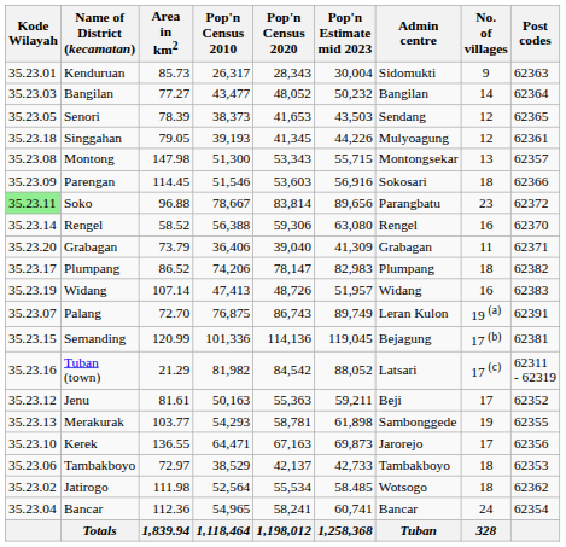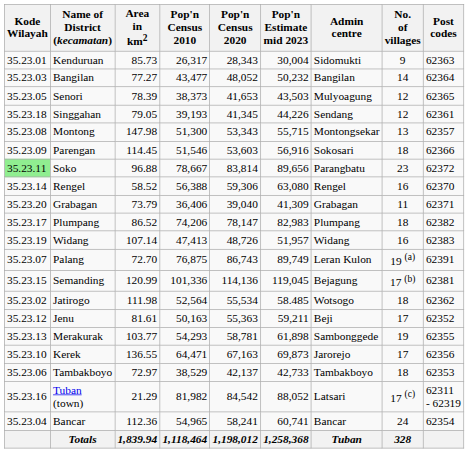Senori | Admin centre: Sendang -> Mulyoagung
Singgahan | Admin centre: Mulyoagung -> Sendang
rows swapped: Tuban (town) <-> Jatirogo
